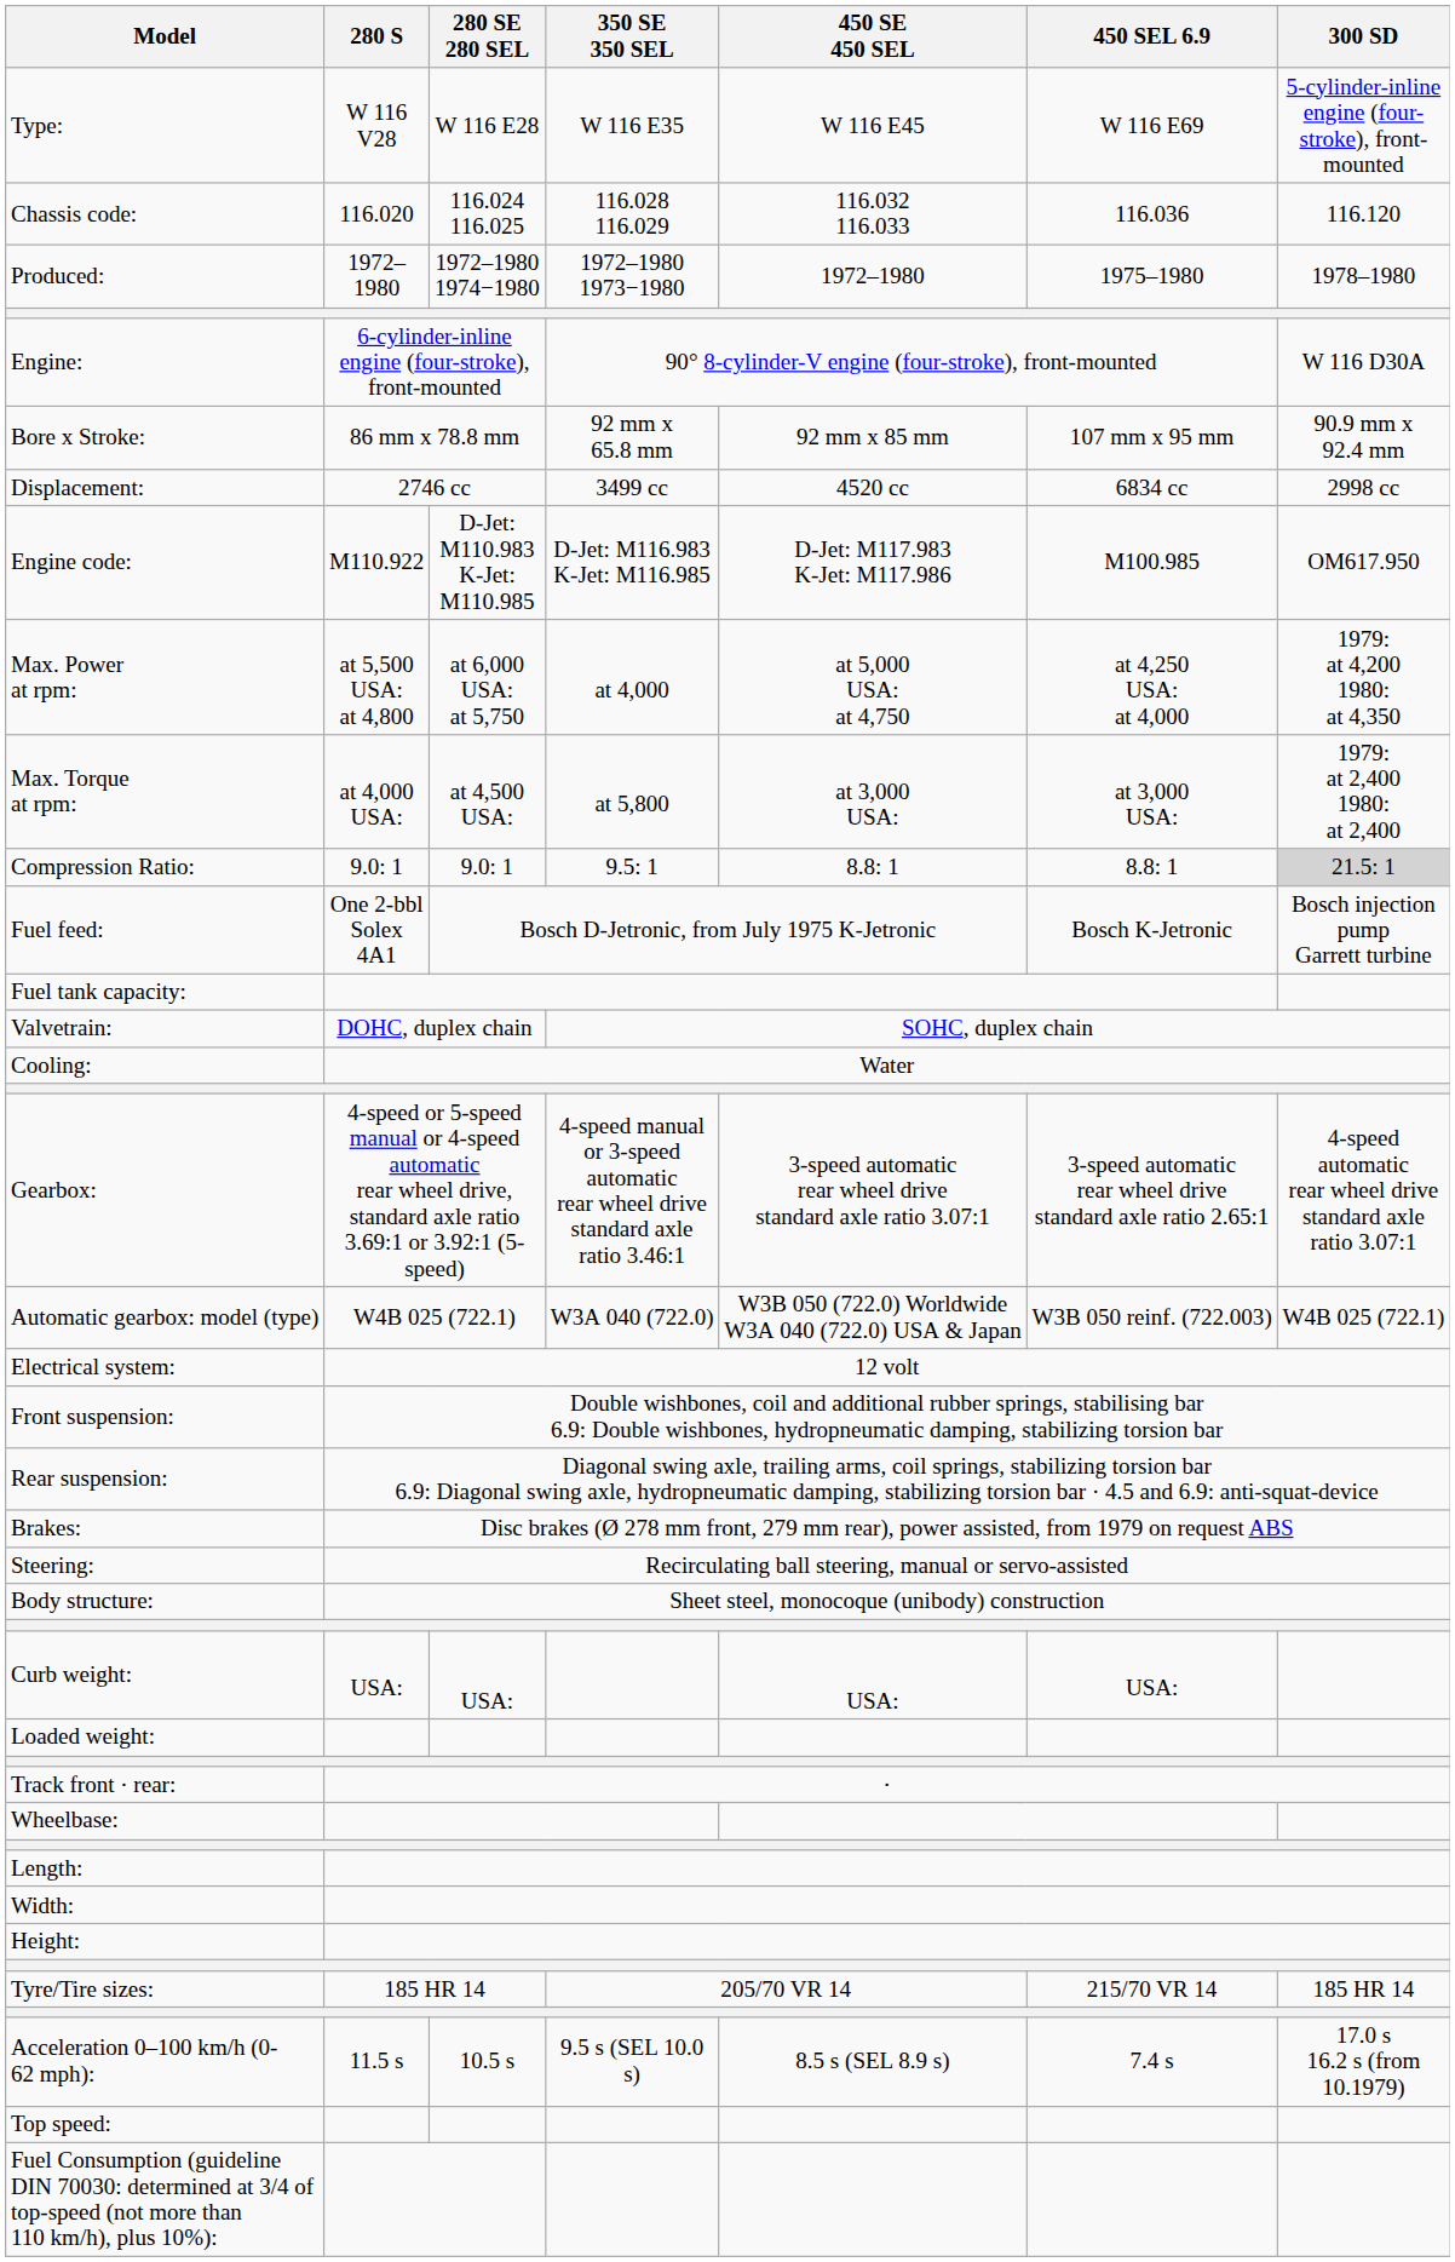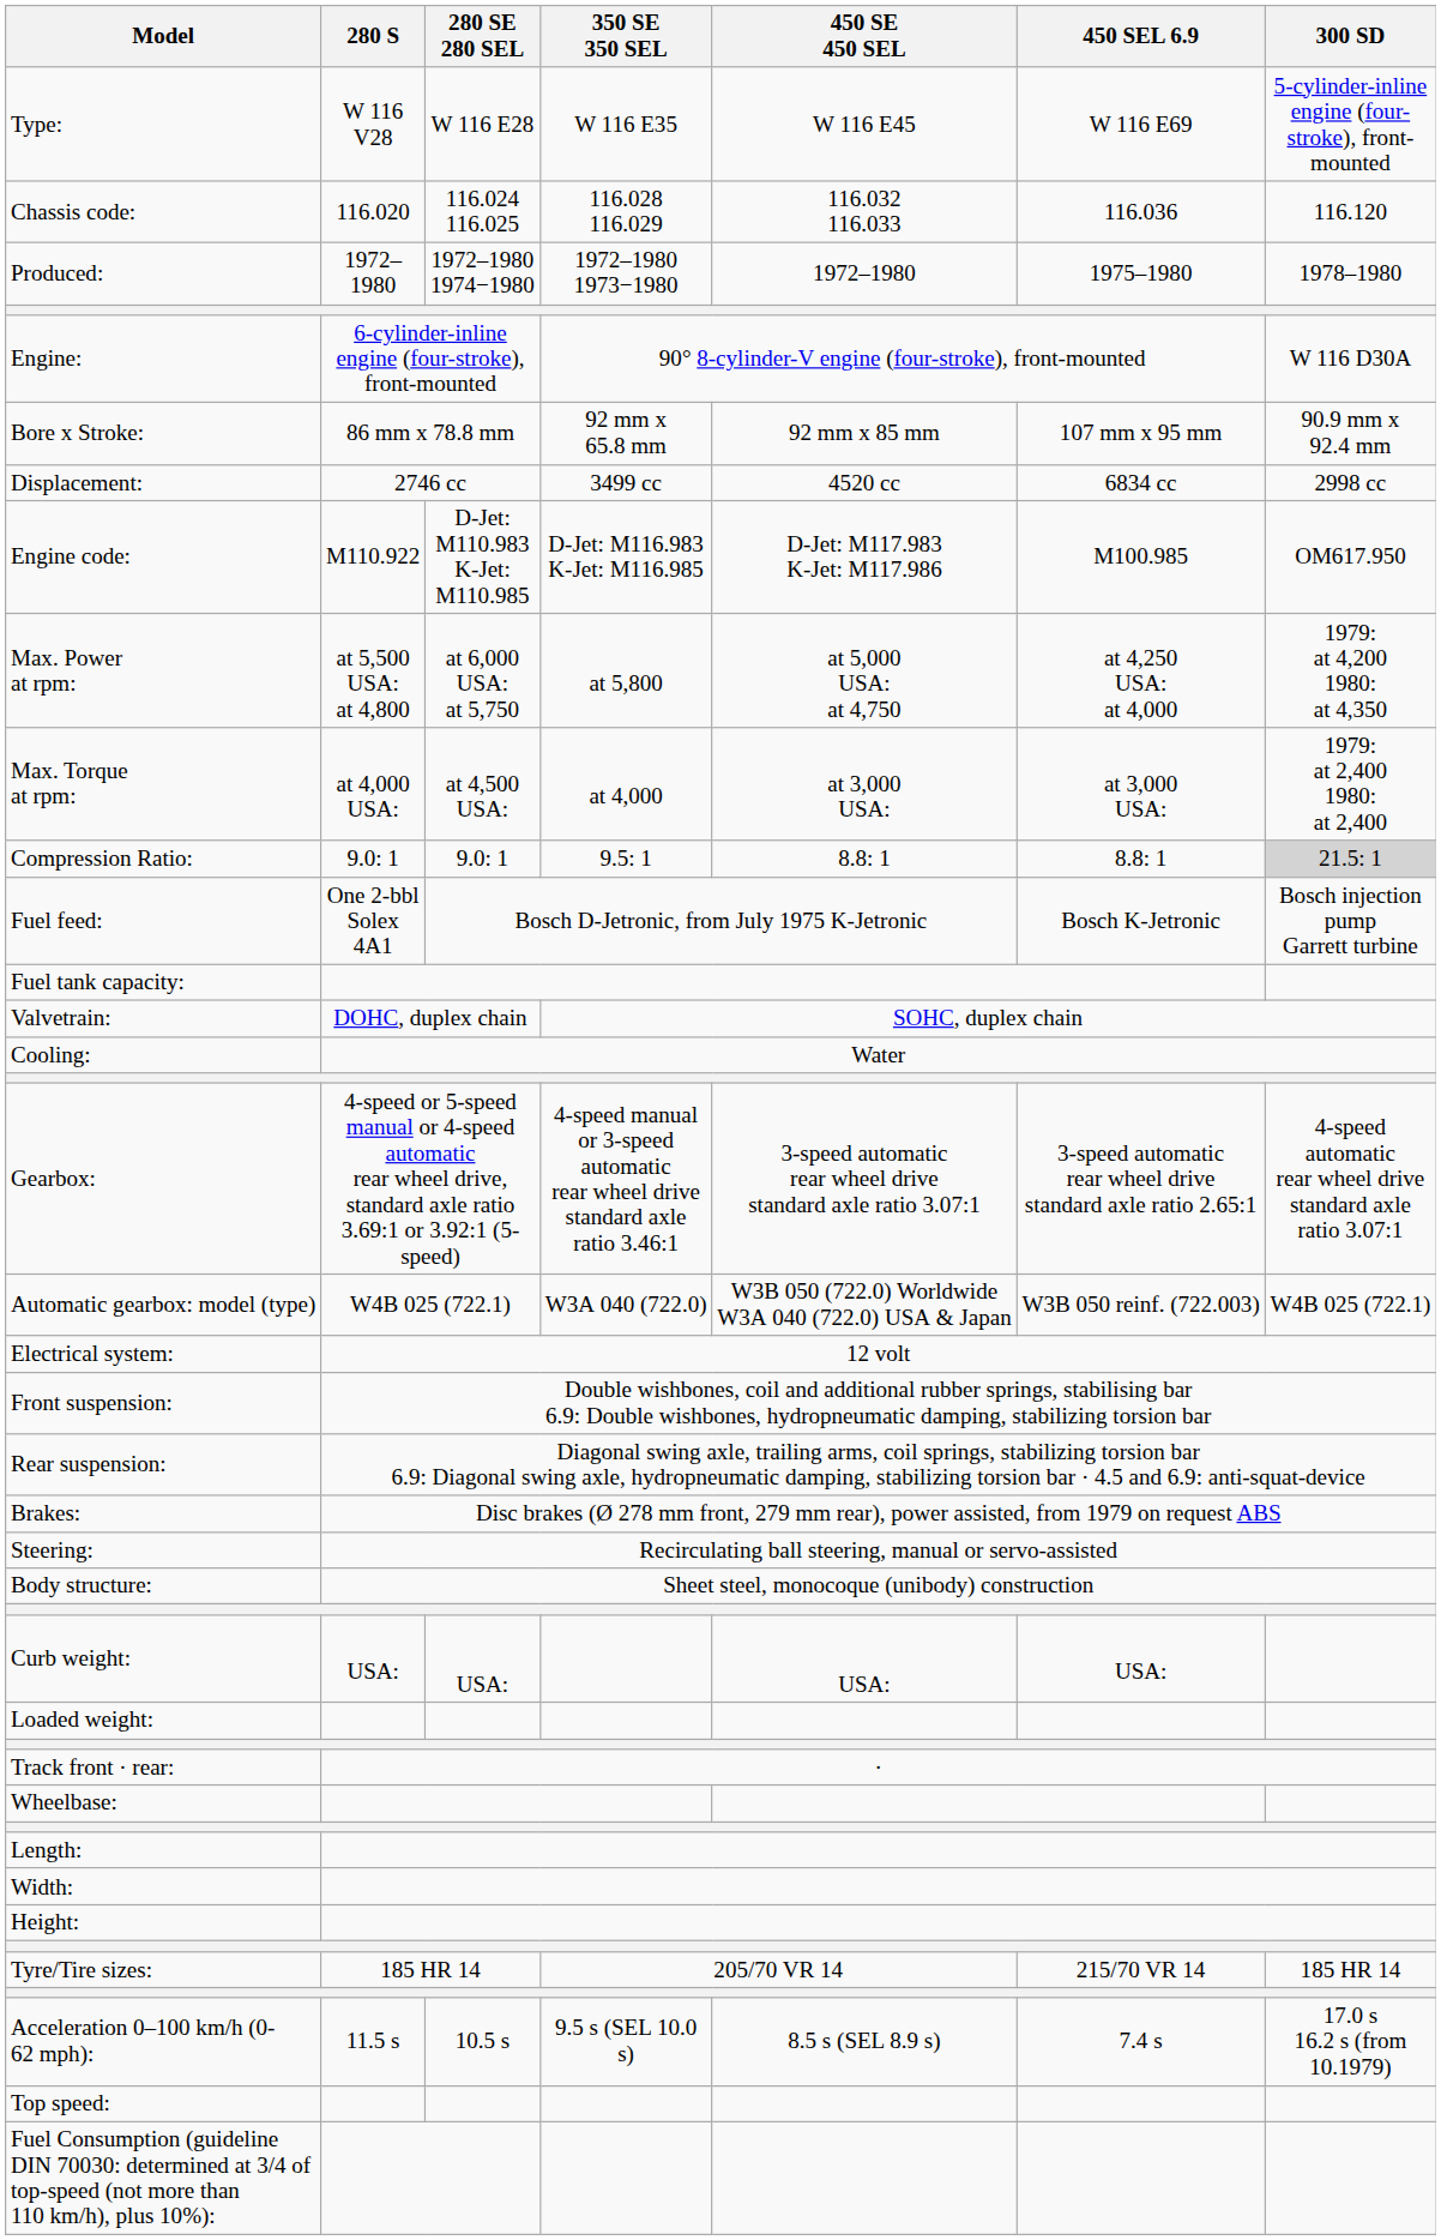Max. Power at rpm: | 350 SE 350 SEL: at 4,000 -> at 5,800
Max. Torque at rpm: | 350 SE 350 SEL: at 5,800 -> at 4,000
